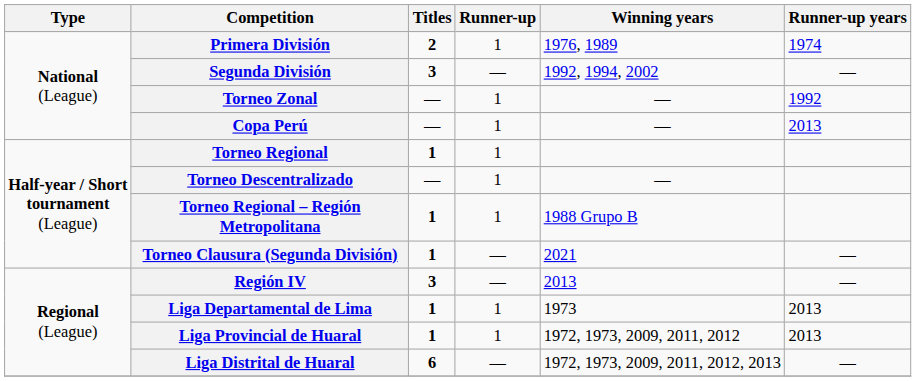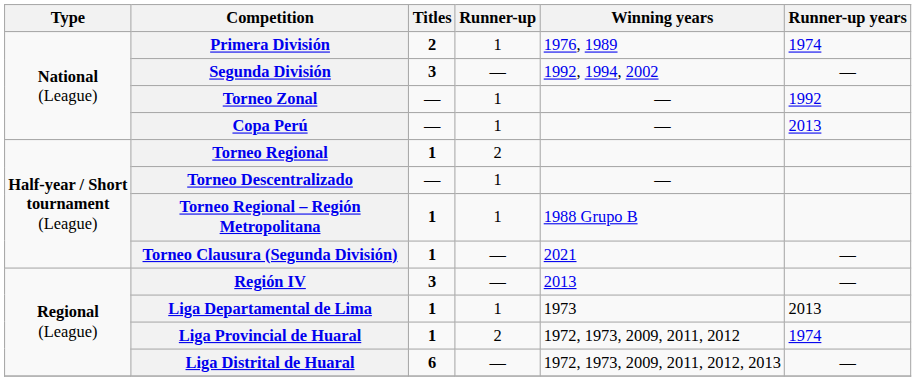Torneo Regional | Runner-up: 1 -> 2
Liga Provincial de Huaral | Runner-up: 1 -> 2
Liga Provincial de Huaral | Runner-up years: 2013 -> 1974
